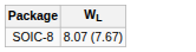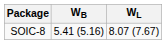+ column: WB | 5.41 (5.16)
